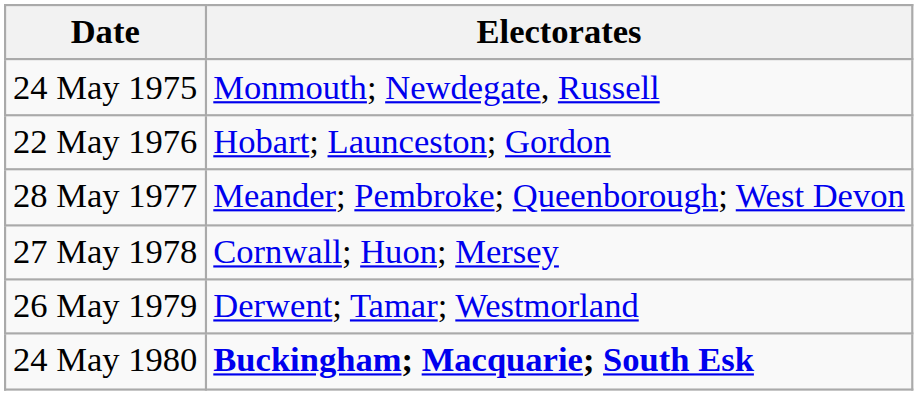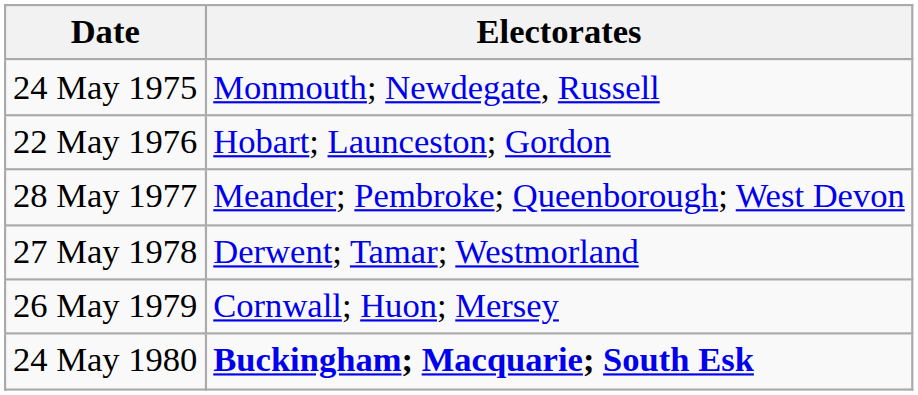27 May 1978 | Electorates: Cornwall; Huon; Mersey -> Derwent; Tamar; Westmorland
26 May 1979 | Electorates: Derwent; Tamar; Westmorland -> Cornwall; Huon; Mersey
